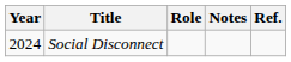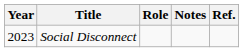Social Disconnect | Year: 2024 -> 2023
